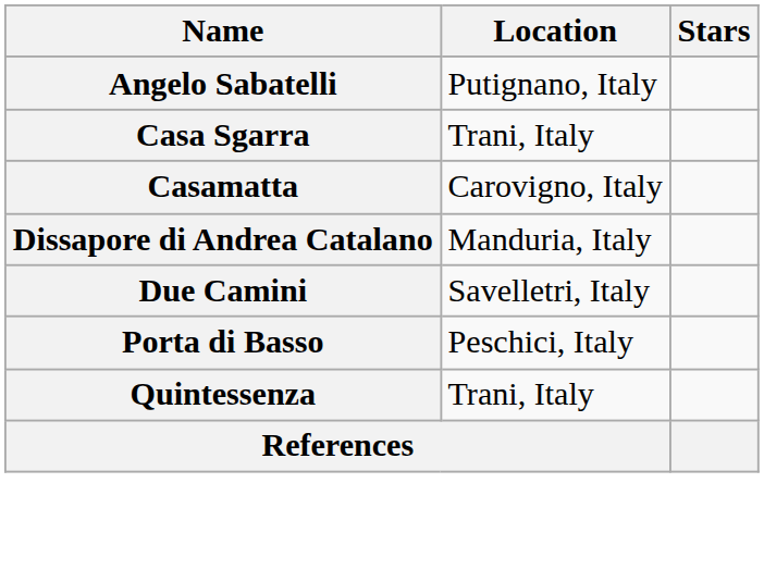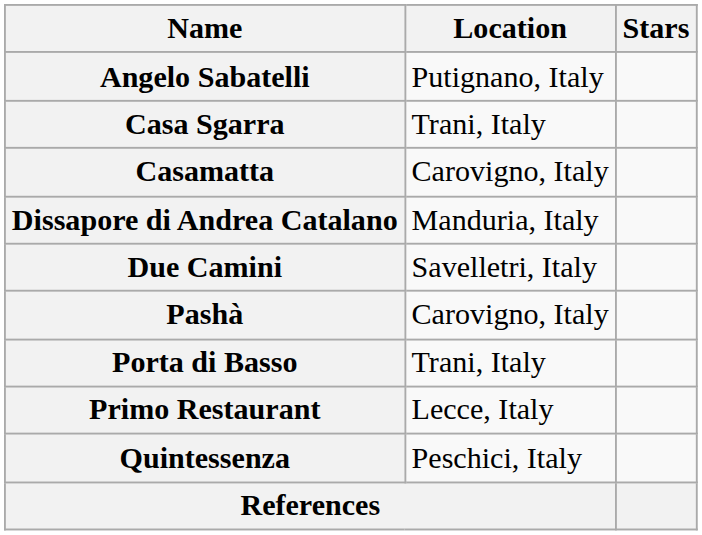+ row: Pashà | Carovigno, Italy
Porta di Basso | Location: Peschici, Italy -> Trani, Italy
+ row: Primo Restaurant | Lecce, Italy
Quintessenza | Location: Trani, Italy -> Peschici, Italy
